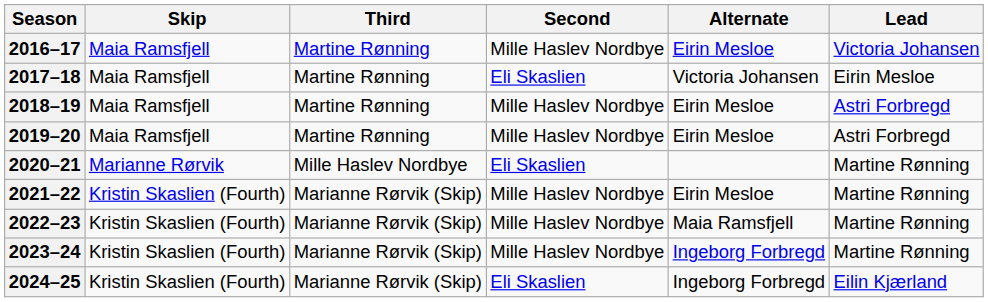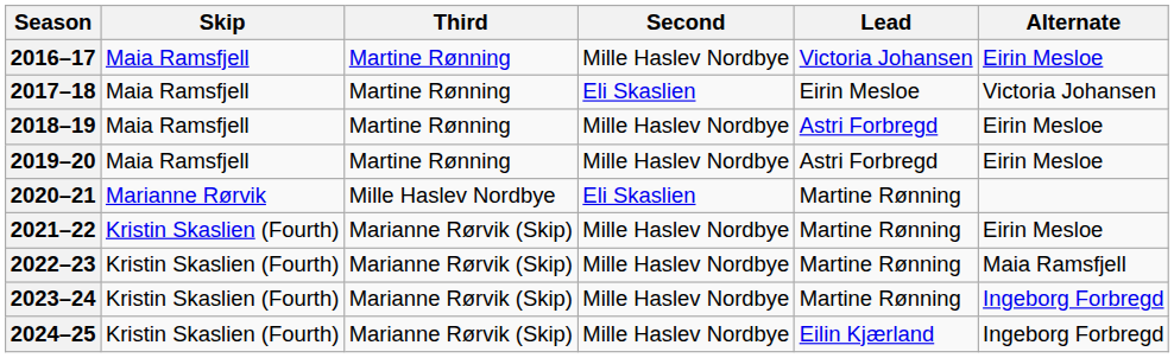columns swapped: Lead <-> Alternate
2024–25 | Second: Eli Skaslien -> Mille Haslev Nordbye
